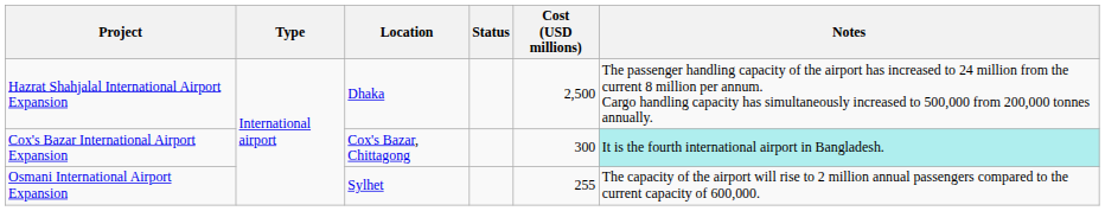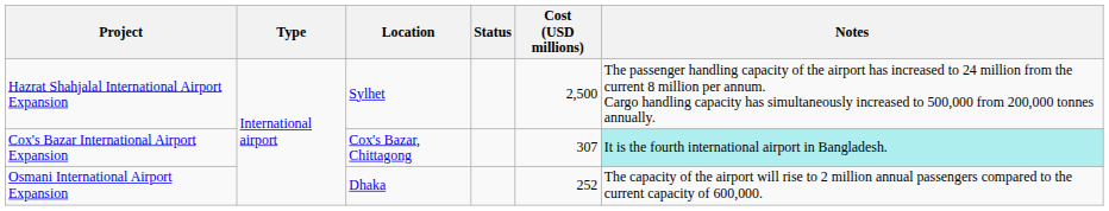Hazrat Shahjalal International Airport Expansion | Location: Dhaka -> Sylhet
Cox's Bazar International Airport Expansion | Cost (USD millions): 300 -> 307
Osmani International Airport Expansion | Location: Sylhet -> Dhaka
Osmani International Airport Expansion | Cost (USD millions): 255 -> 252
